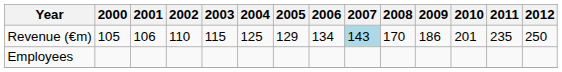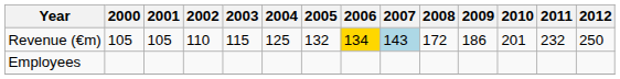Revenue (€m) | 2001: 106 -> 105
Revenue (€m) | 2005: 129 -> 132
Revenue (€m) | 2006: no background -> gold background
Revenue (€m) | 2008: 170 -> 172
Revenue (€m) | 2011: 235 -> 232
